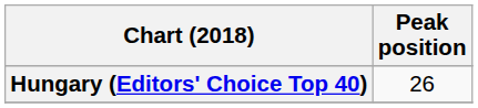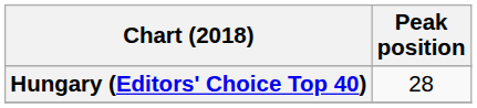Hungary (Editors' Choice Top 40) | Peak position: 26 -> 28
